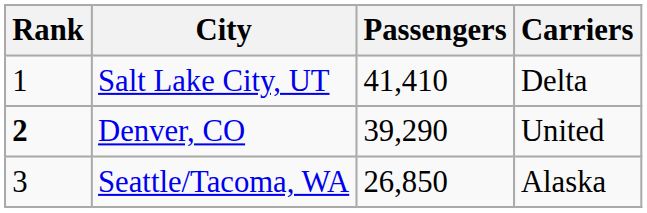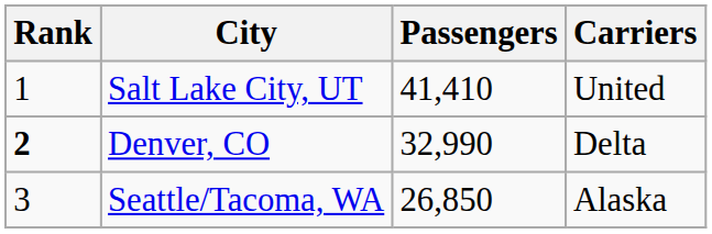Salt Lake City, UT | Carriers: Delta -> United
Denver, CO | Passengers: 39,290 -> 32,990
Denver, CO | Carriers: United -> Delta
